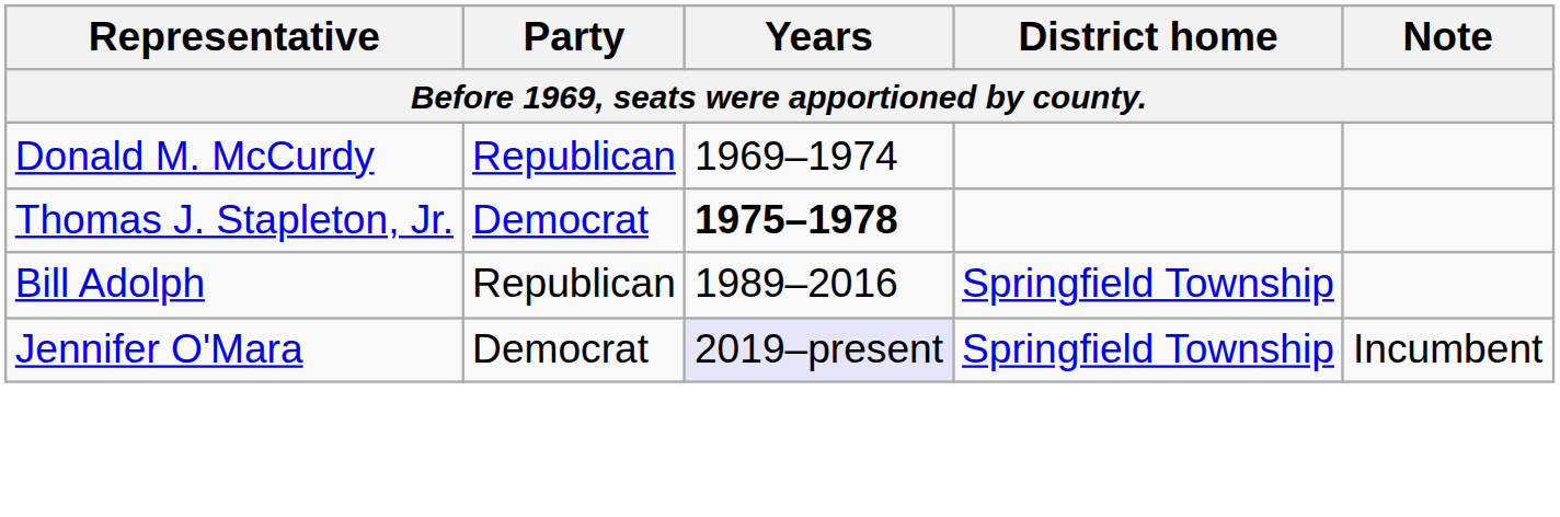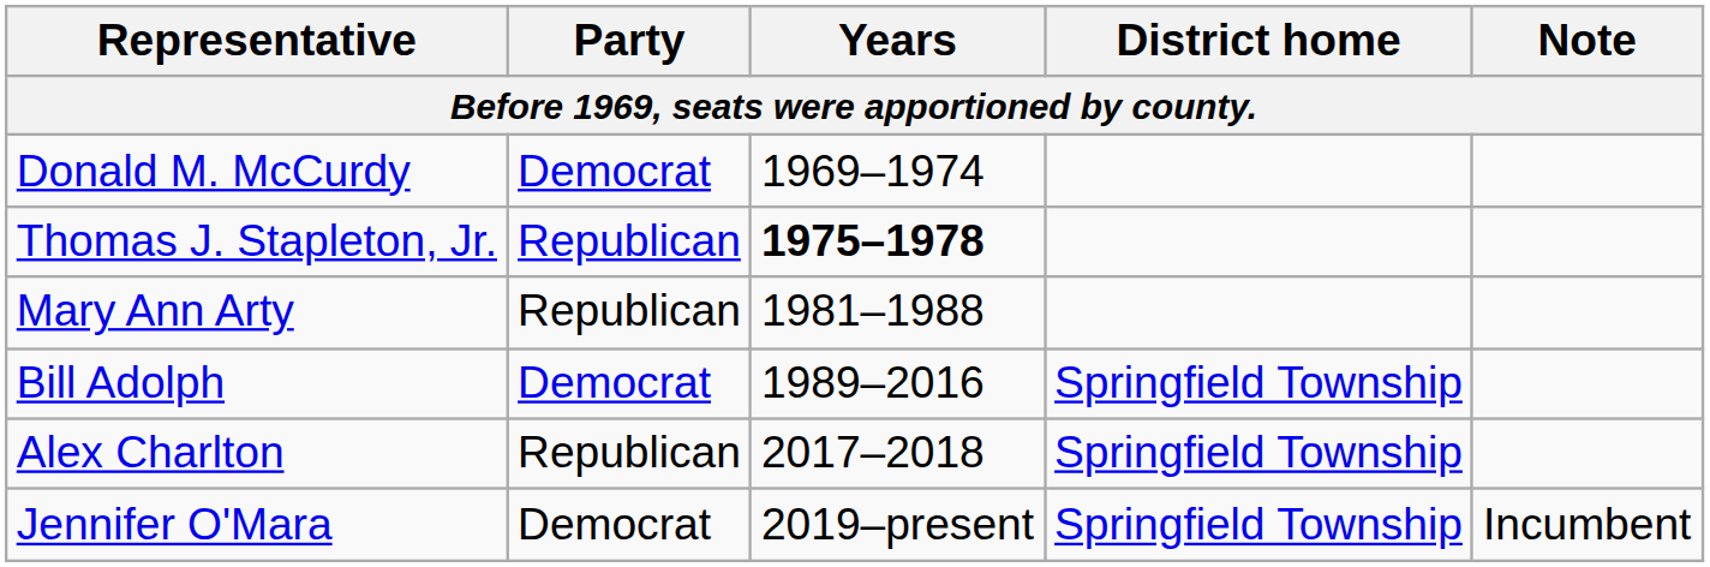Donald M. McCurdy | Party: Republican -> Democrat
Thomas J. Stapleton, Jr. | Party: Democrat -> Republican
+ row: Mary Ann Arty | Republican | 1981–1988
Bill Adolph | Party: Republican -> Democrat
+ row: Alex Charlton | Republican | 2017–2018 | Springfield Township
Jennifer O'Mara | Years: lavender background -> no background
